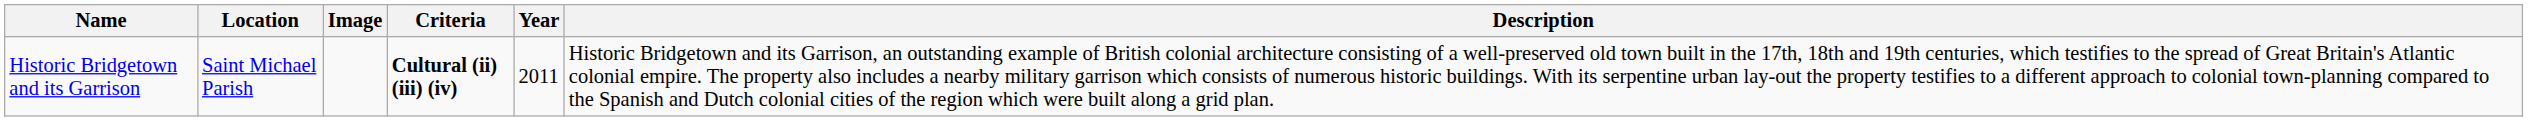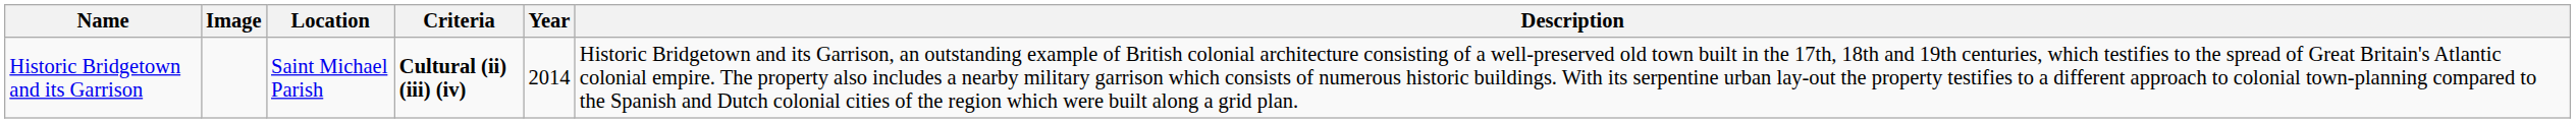columns swapped: Image <-> Location
Historic Bridgetown and its Garrison | Year: 2011 -> 2014
